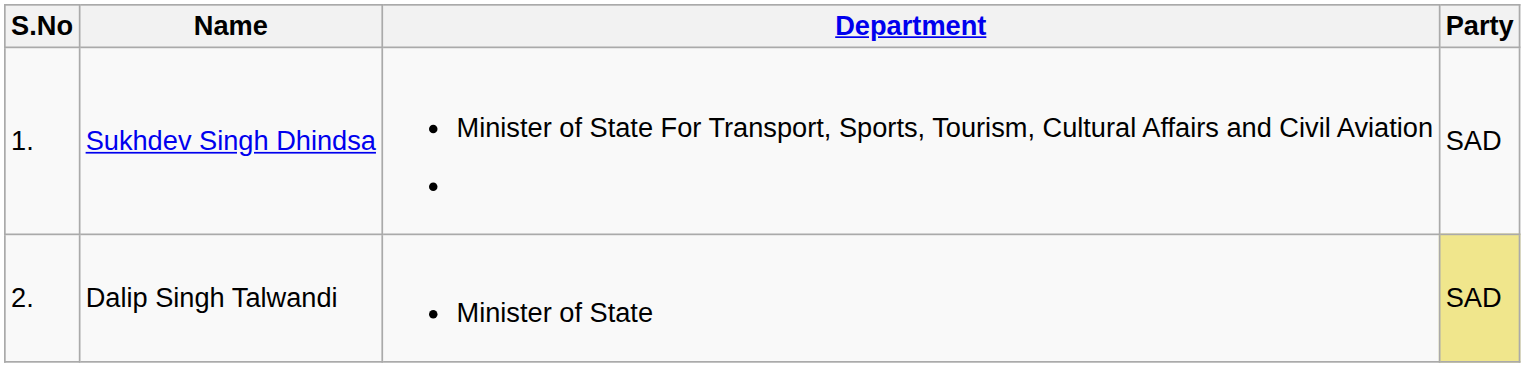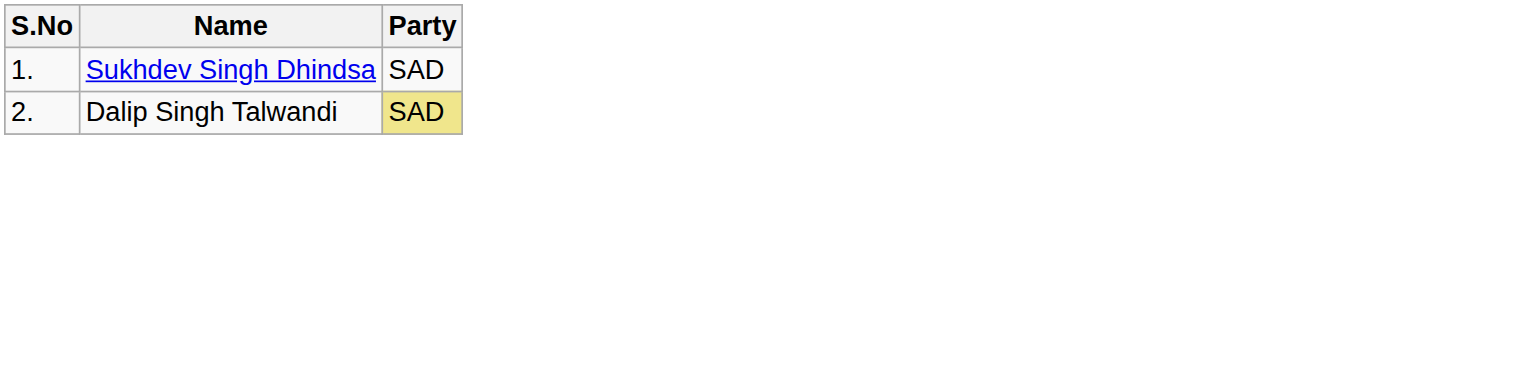- column: Department | Minister of State For Transport, Sports, Tourism, Cultural Affairs and Civil Aviation | Minister of State
